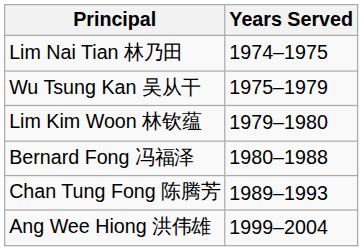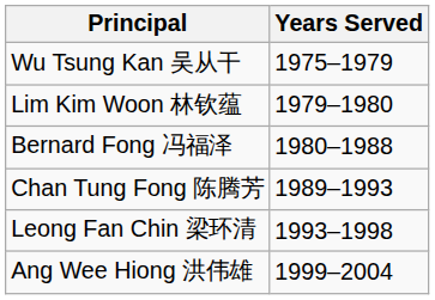- row: Lim Nai Tian 林乃田 | 1974–1975
+ row: Leong Fan Chin 梁环清 | 1993–1998
